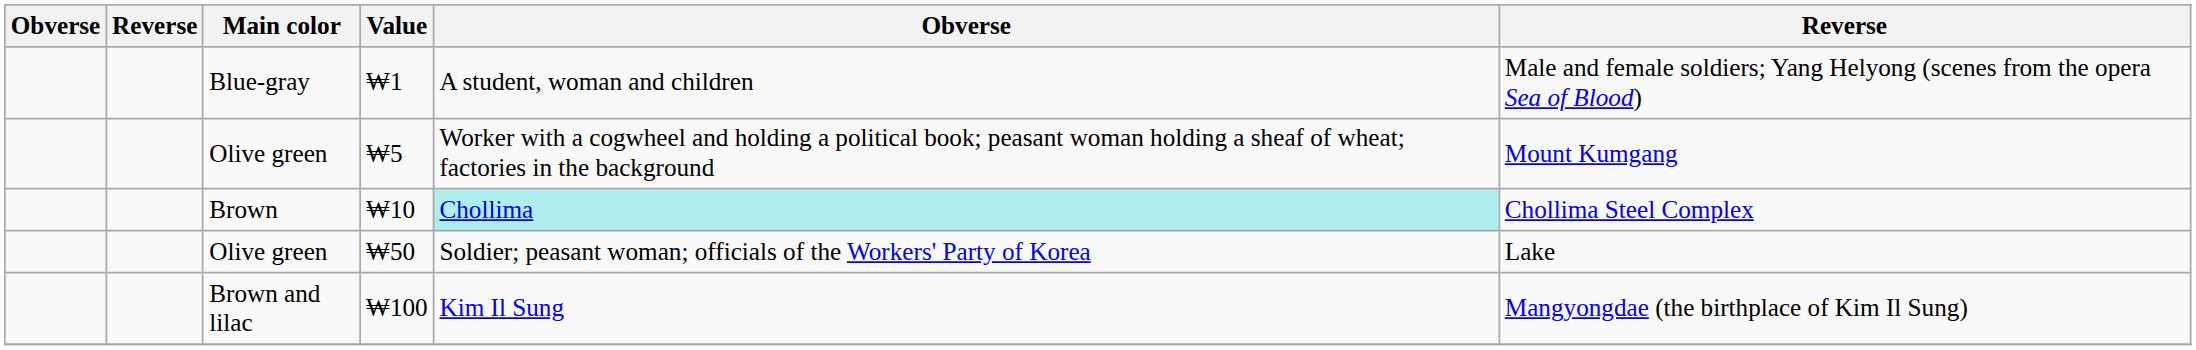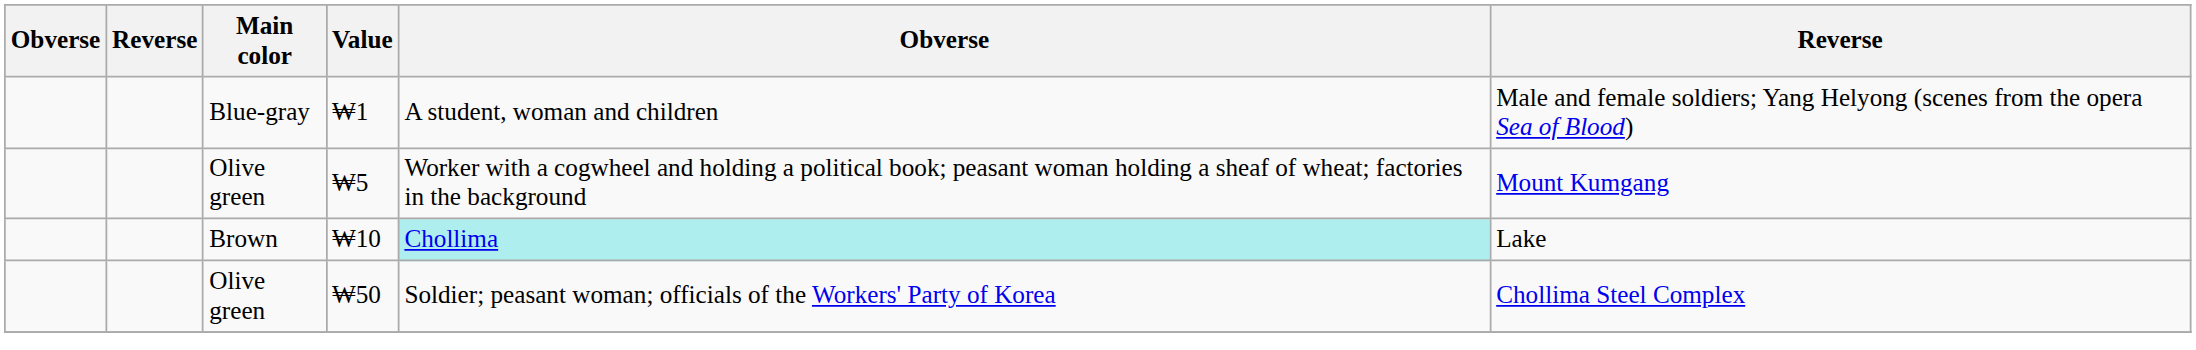₩10 | column 6: Chollima Steel Complex -> Lake
₩50 | column 6: Lake -> Chollima Steel Complex
- row: Brown and lilac | ₩100 | Kim Il Sung | Mangyongdae (the birthplace of Kim Il Sung)
